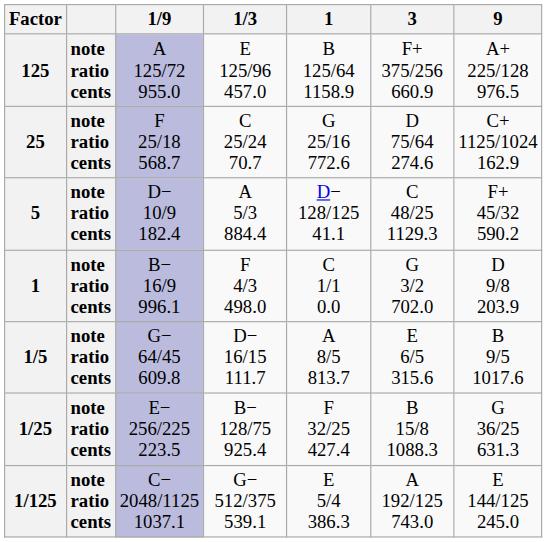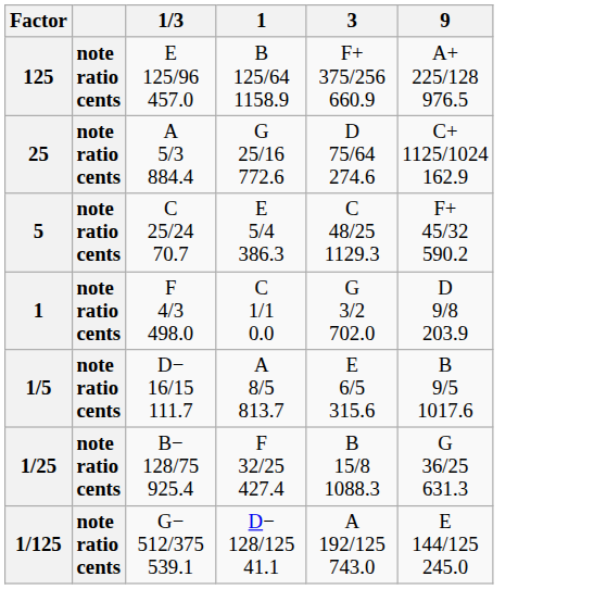- column: 1/9 | A 125/72 955.0 | F 25/18 568.7 | D− 10/9 182.4 | B− 16/9 996.1 | G− 64/45 609.8 | E− 256/225 223.5 | C− 2048/1125 1037.1
25 | 1/3: C 25/24 70.7 -> A 5/3 884.4
5 | 1/3: A 5/3 884.4 -> C 25/24 70.7
5 | 1: D− 128/125 41.1 -> E 5/4 386.3
1/125 | 1: E 5/4 386.3 -> D− 128/125 41.1
